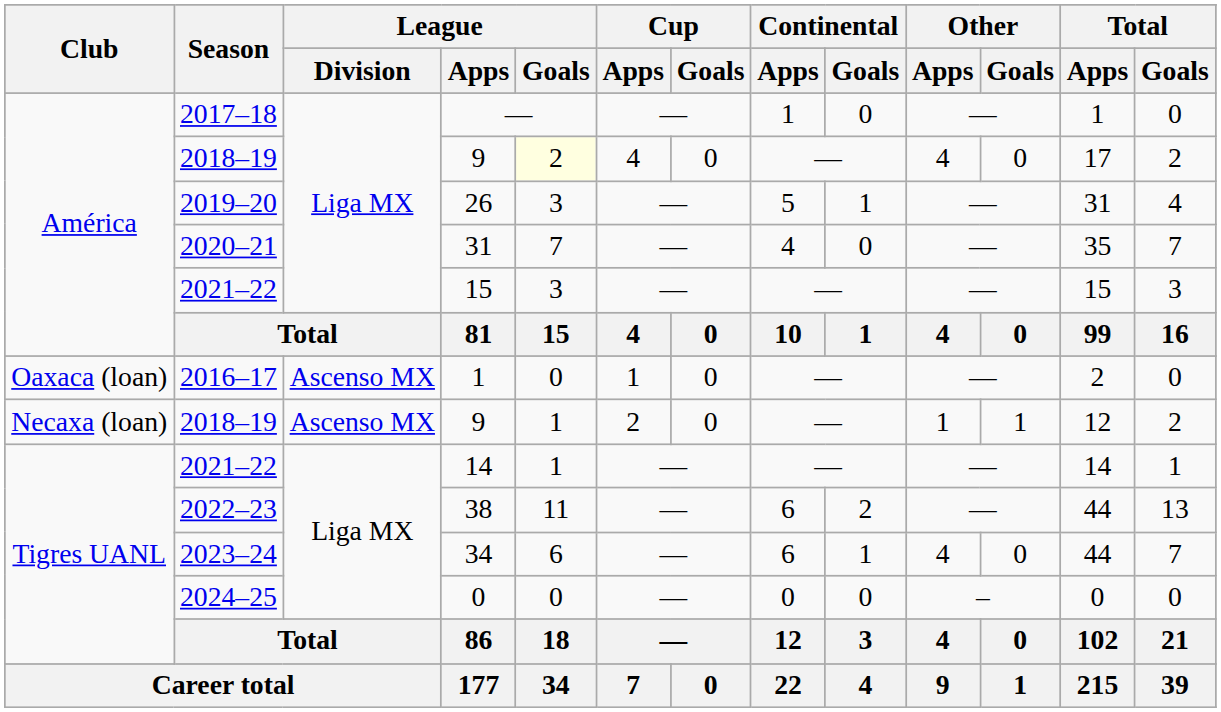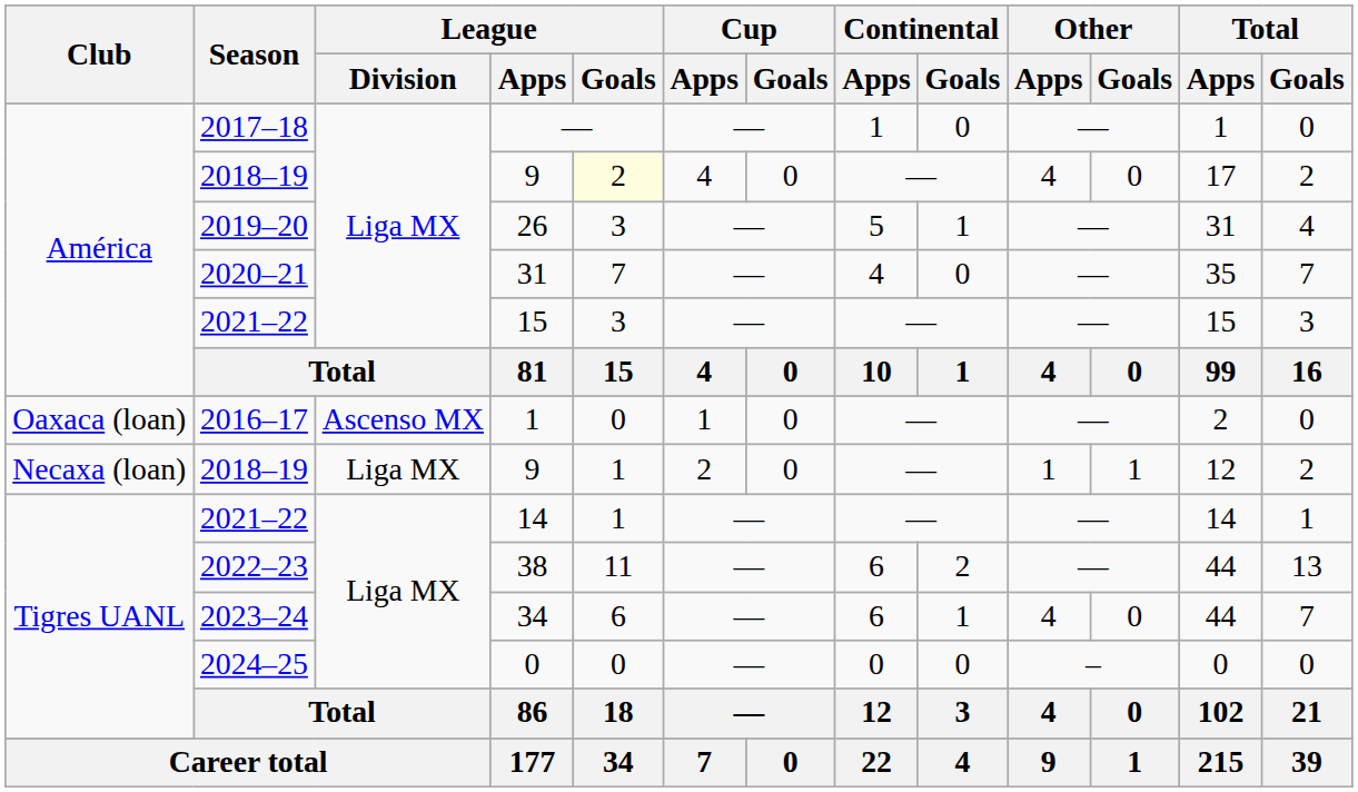Necaxa (loan) / 9 | League / Division: Ascenso MX -> Liga MX
